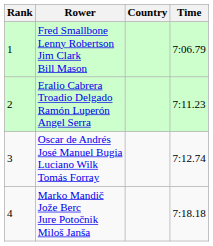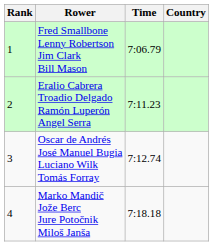columns swapped: Country <-> Time
